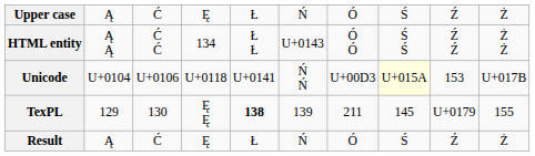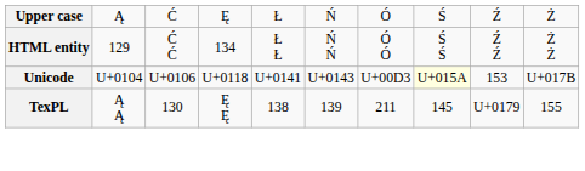HTML entity | column 2: Ą Ą -> 129
HTML entity | column 6: U+0143 -> Ń Ń
Unicode | column 6: Ń Ń -> U+0143
TexPL | column 2: 129 -> Ą Ą
TexPL | column 5: bold -> normal
- row: Result | Ą | Ć | Ę | Ł | Ń | Ó | Ś | Ź | Ż
